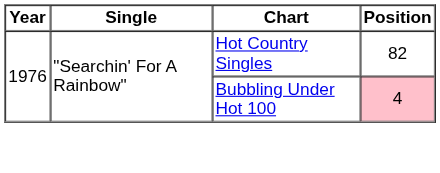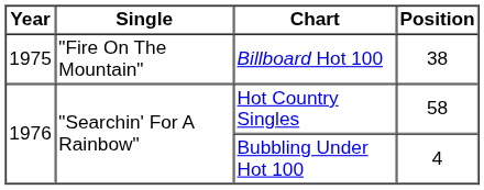+ row: 1975 | "Fire On The Mountain" | Billboard Hot 100 | 38
Hot Country Singles | Position: 82 -> 58
Bubbling Under Hot 100 | Position: pink background -> no background
